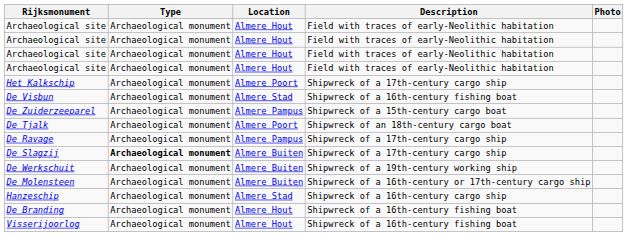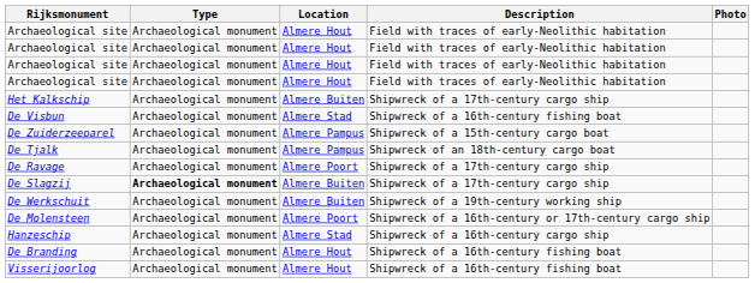Het Kalkschip | Location: Almere Poort -> Almere Buiten
De Tjalk | Location: Almere Poort -> Almere Pampus
De Ravage | Location: Almere Pampus -> Almere Poort
De Molensteen | Location: Almere Buiten -> Almere Poort
